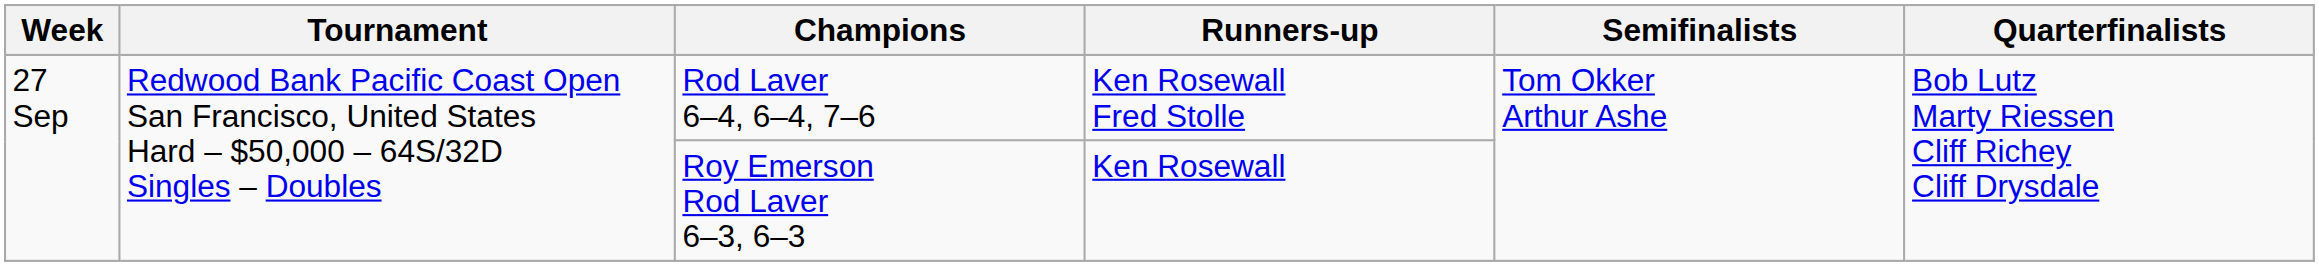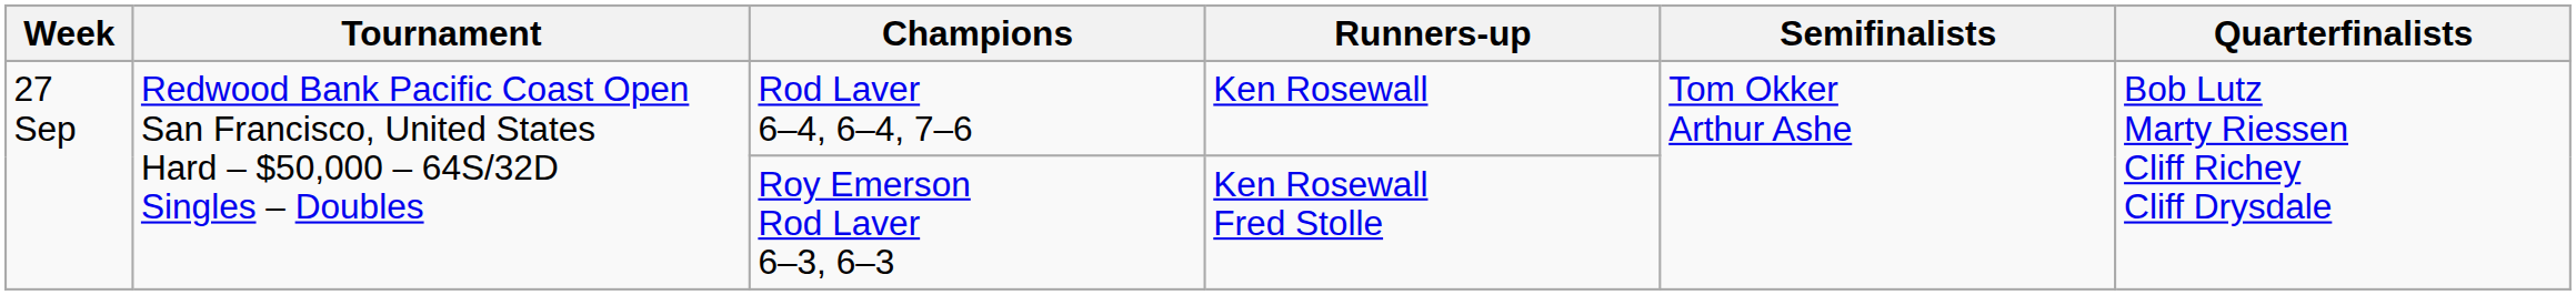Rod Laver 6–4, 6–4, 7–6 | Runners-up: Ken Rosewall Fred Stolle -> Ken Rosewall
Roy Emerson Rod Laver 6–3, 6–3 | Runners-up: Ken Rosewall -> Ken Rosewall Fred Stolle
